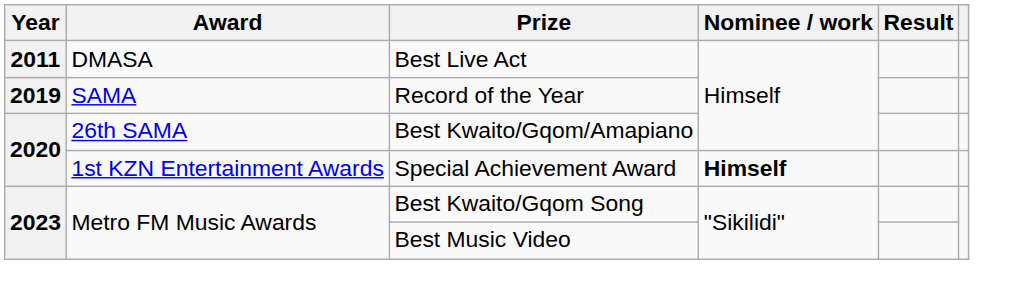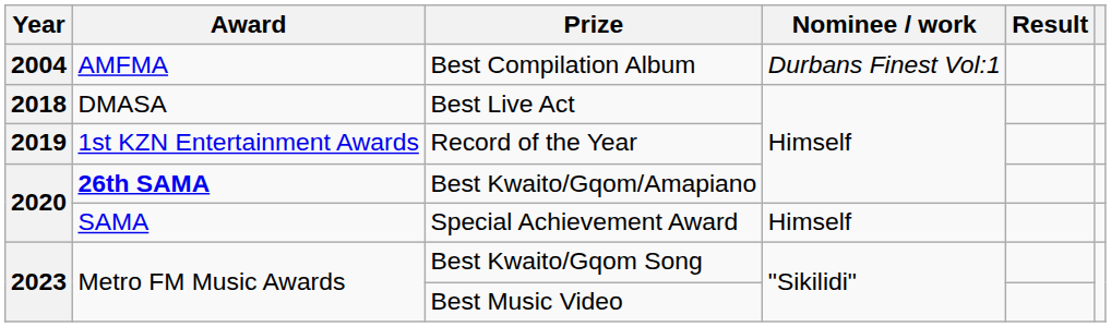+ row: 2004 | AMFMA | Best Compilation Album | Durbans Finest Vol:1
Best Live Act | Year: 2011 -> 2018
Record of the Year | Award: SAMA -> 1st KZN Entertainment Awards
Best Kwaito/Gqom/Amapiano | Award: normal -> bold
Special Achievement Award | Award: 1st KZN Entertainment Awards -> SAMA
Special Achievement Award | Nominee / work: bold -> normal
